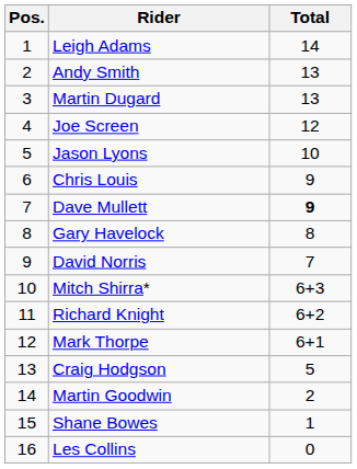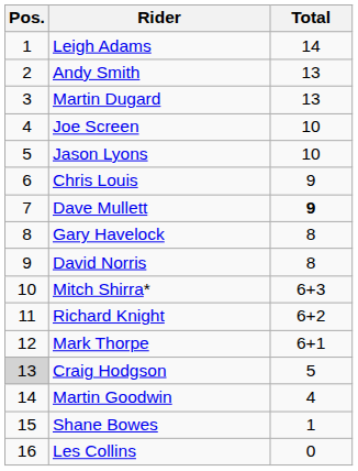Joe Screen | Total: 12 -> 10
David Norris | Total: 7 -> 8
Craig Hodgson | Pos.: no background -> lightgrey background
Martin Goodwin | Total: 2 -> 4
